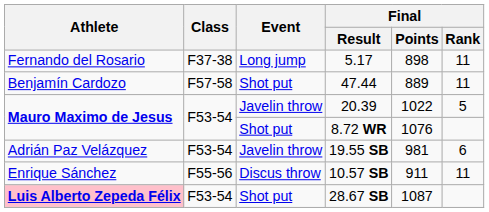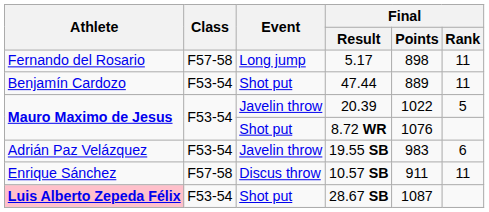5.17 | Class: F37-38 -> F57-58
47.44 | Class: F57-58 -> F53-54
19.55 SB | Final / Points: 981 -> 983
10.57 SB | Class: F55-56 -> F57-58
